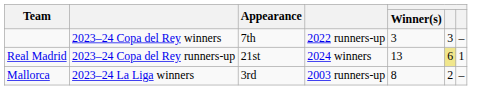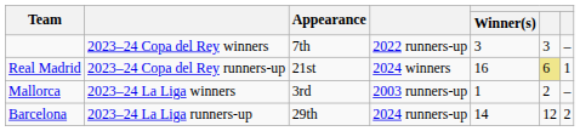Real Madrid | Winner(s): 13 -> 16
Mallorca | Winner(s): 8 -> 1
+ row: Barcelona | 2023–24 La Liga runners-up | 29th | 2024 runners-up | 14 | 12 | 2
